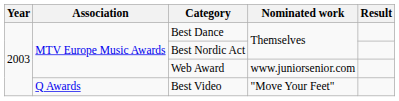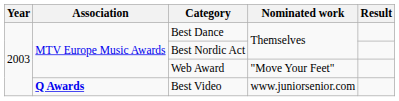Web Award | Nominated work: www.juniorsenior.com -> "Move Your Feet"
Best Video | Association: normal -> bold
Best Video | Nominated work: "Move Your Feet" -> www.juniorsenior.com
